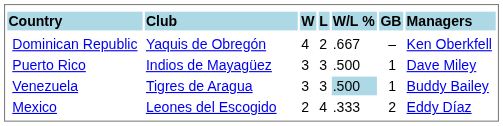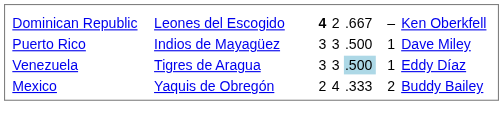- row: Country | Club | W | L | W/L % | GB | Managers
Dominican Republic | column 2: Yaquis de Obregón -> Leones del Escogido
Dominican Republic | column 3: normal -> bold
Venezuela | column 7: Buddy Bailey -> Eddy Díaz
Mexico | column 2: Leones del Escogido -> Yaquis de Obregón
Mexico | column 7: Eddy Díaz -> Buddy Bailey
